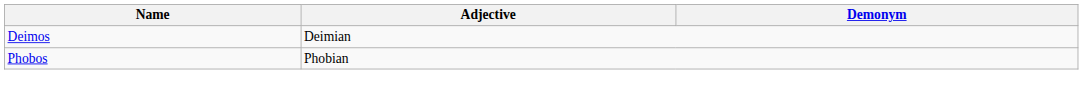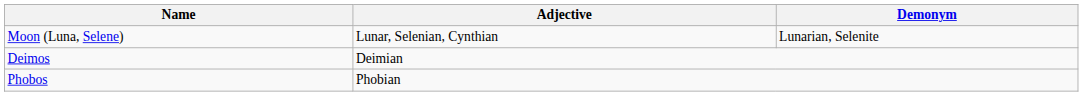+ row: Moon (Luna, Selene) | Lunar, Selenian, Cynthian | Lunarian, Selenite
